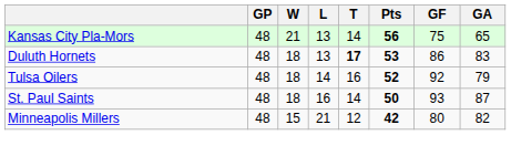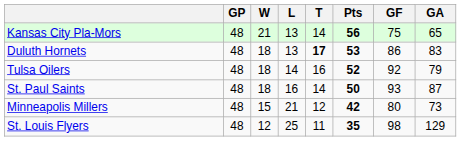Minneapolis Millers | GA: 82 -> 73
+ row: St. Louis Flyers | 48 | 12 | 25 | 11 | 35 | 98 | 129
